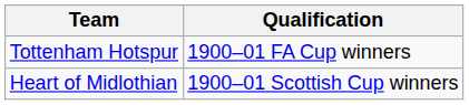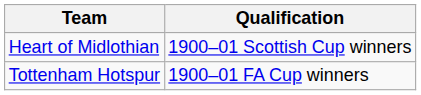rows swapped: Tottenham Hotspur <-> Heart of Midlothian
